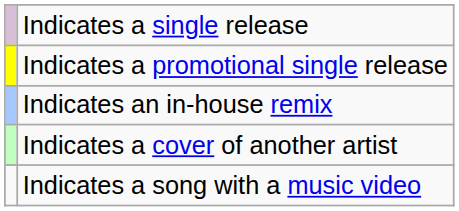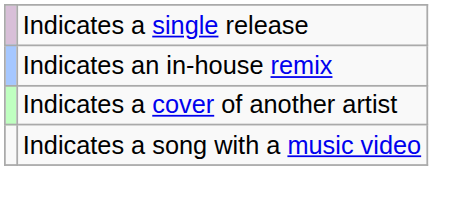- row: Indicates a promotional single release
